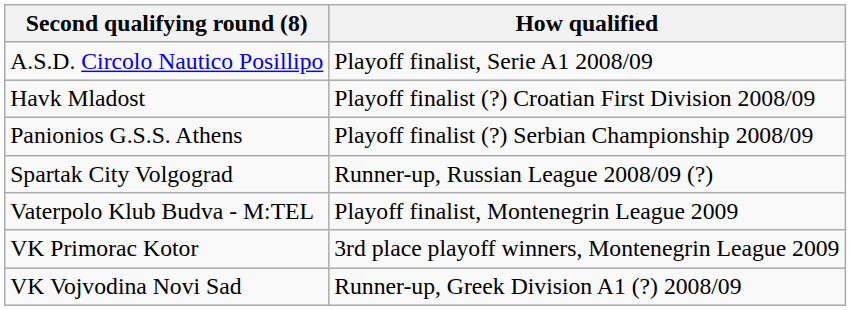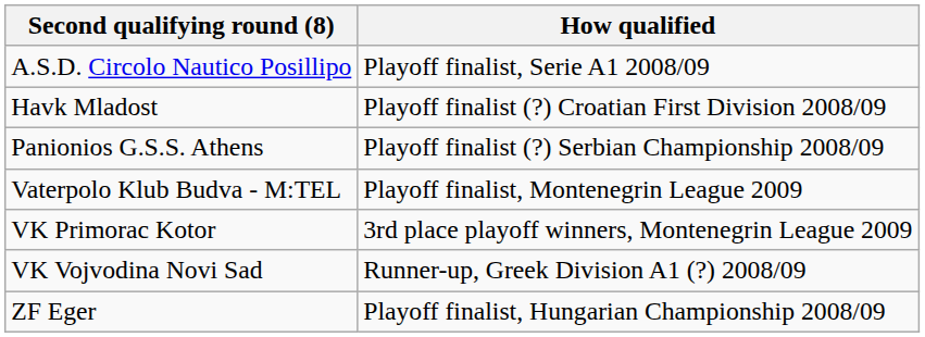- row: Spartak City Volgograd | Runner-up, Russian League 2008/09 (?)
+ row: ZF Eger | Playoff finalist, Hungarian Championship 2008/09
